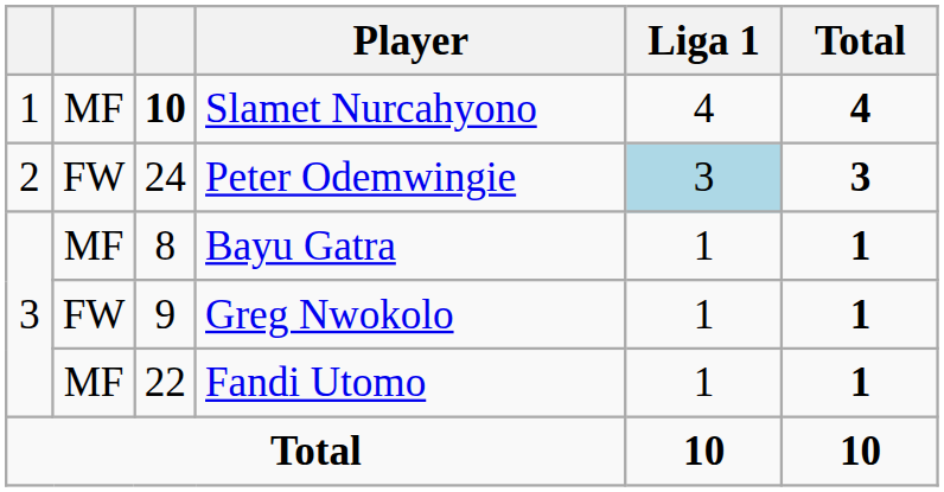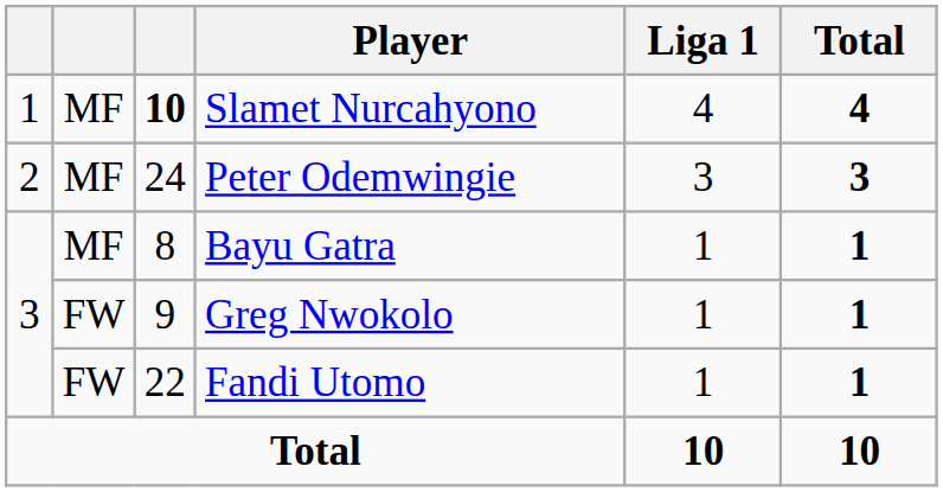Peter Odemwingie | column 2: FW -> MF
Peter Odemwingie | Liga 1: lightblue background -> no background
Fandi Utomo | column 2: MF -> FW
